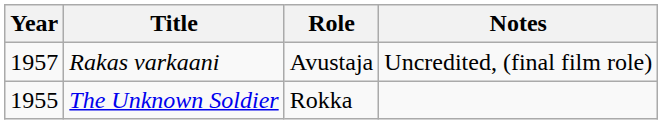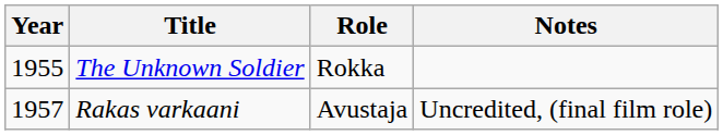rows swapped: The Unknown Soldier <-> Rakas varkaani
